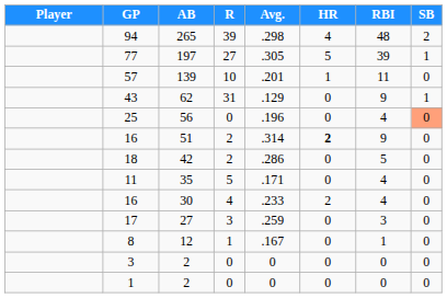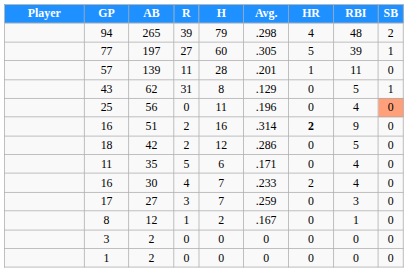+ column: H | 79 | 60 | 28 | 8 | 11 | 16 | 12 | 6 | 7 | 7 | 2 | 0 | 0
57 | R: 10 -> 11
43 | RBI: 9 -> 5
